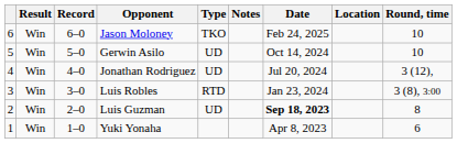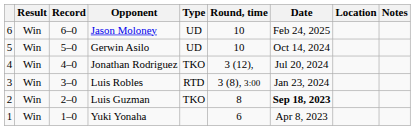columns swapped: Round, time <-> Notes
Jason Moloney | Type: TKO -> UD
Jonathan Rodriguez | Type: UD -> TKO
Luis Guzman | Type: UD -> TKO
